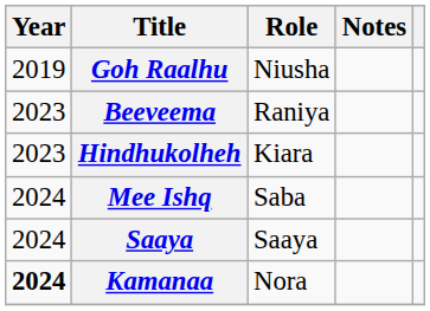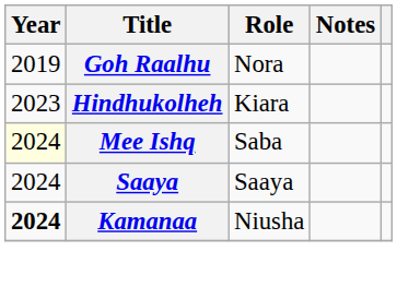Goh Raalhu | Role: Niusha -> Nora
- row: 2023 | Beeveema | Raniya
Mee Ishq | Year: no background -> lightyellow background
Kamanaa | Role: Nora -> Niusha
